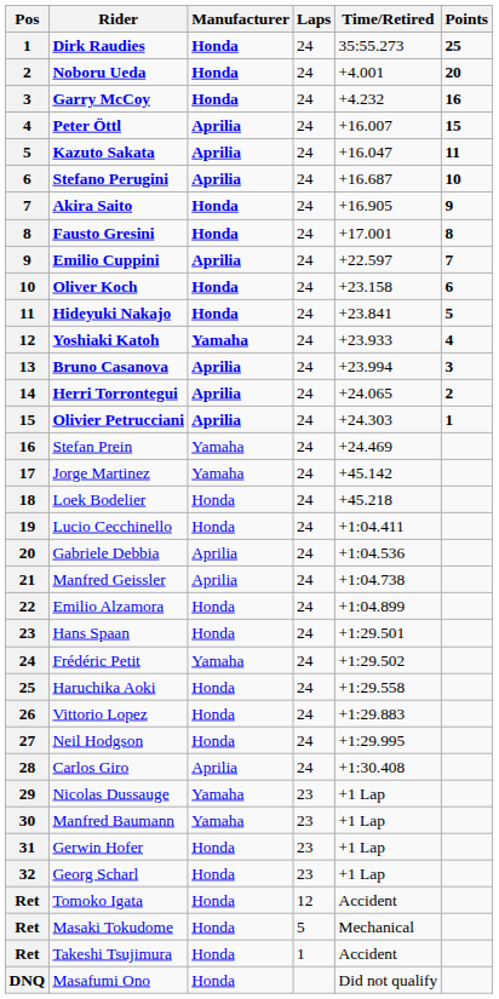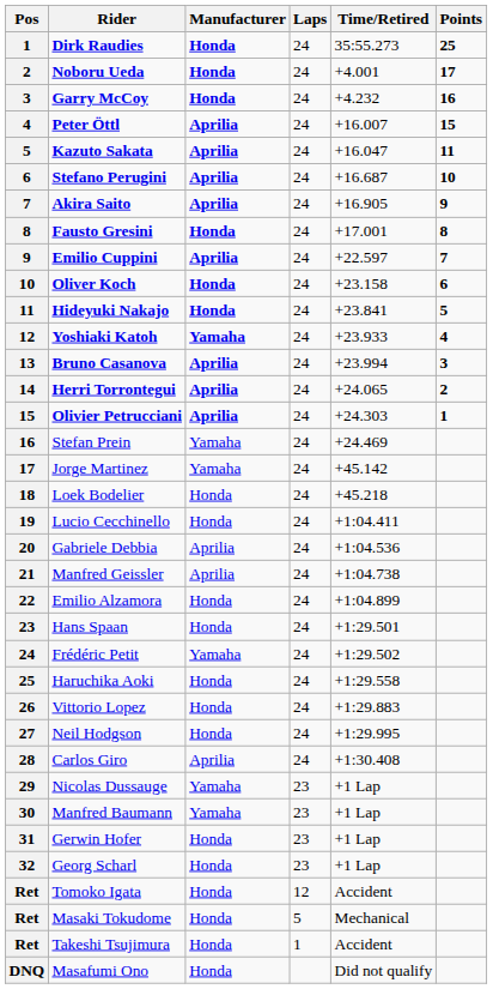Noboru Ueda | Points: 20 -> 17
Akira Saito | Manufacturer: Honda -> Aprilia
